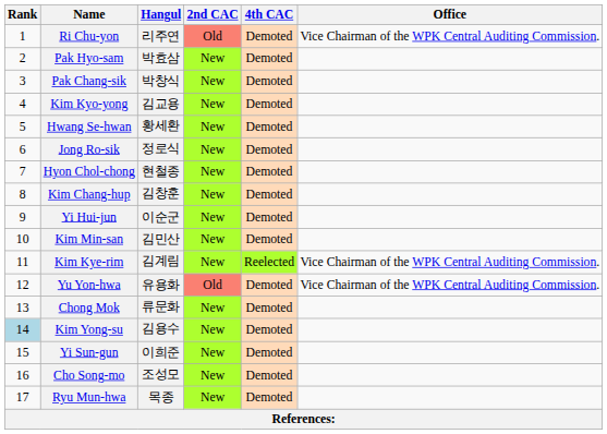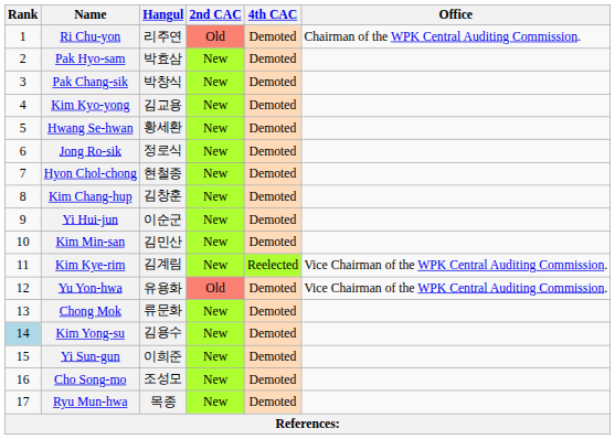Ri Chu-yon | Office: Vice Chairman of the WPK Central Auditing Commission. -> Chairman of the WPK Central Auditing Commission.
